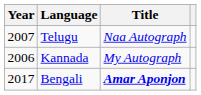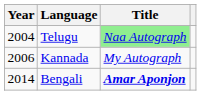Telugu | Year: 2007 -> 2004
Telugu | Title: no background -> lightgreen background
Bengali | Year: 2017 -> 2014
